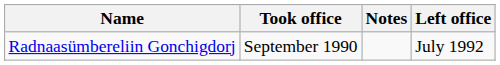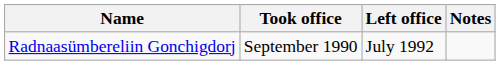columns swapped: Left office <-> Notes
